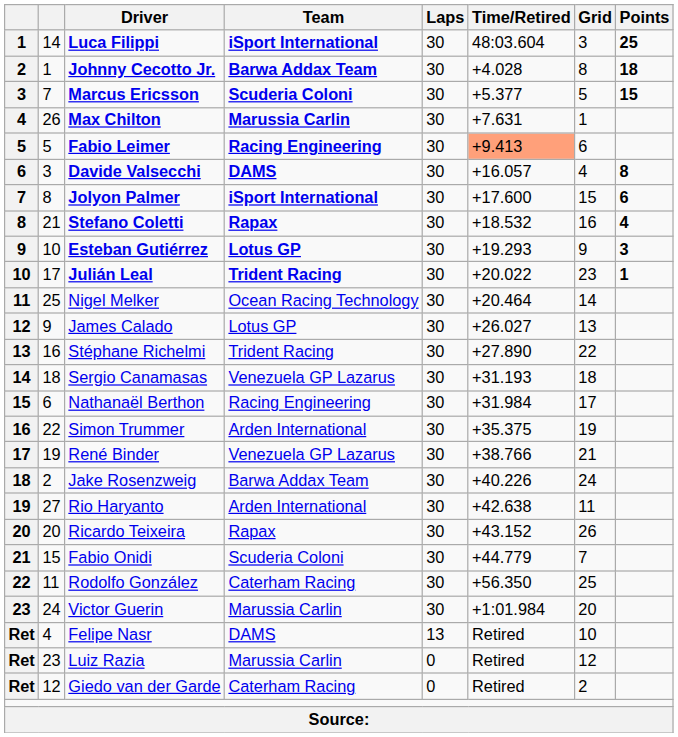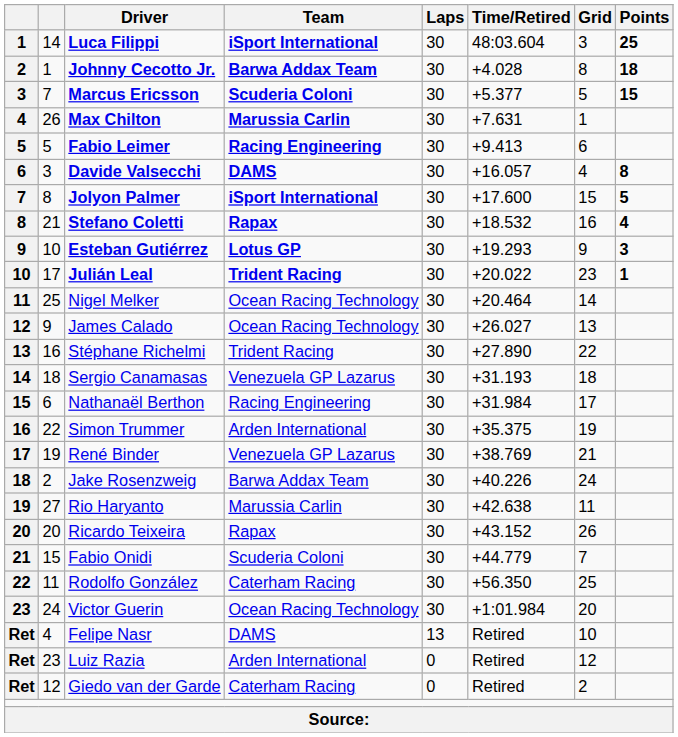Fabio Leimer | Time/Retired: lightsalmon background -> no background
Jolyon Palmer | Points: 6 -> 5
James Calado | Team: Lotus GP -> Ocean Racing Technology
René Binder | Time/Retired: +38.766 -> +38.769
Rio Haryanto | Team: Arden International -> Marussia Carlin
Victor Guerin | Team: Marussia Carlin -> Ocean Racing Technology
Luiz Razia | Team: Marussia Carlin -> Arden International
